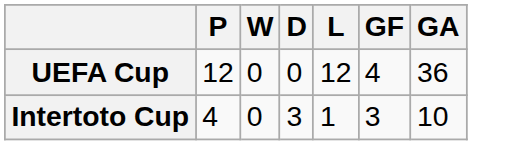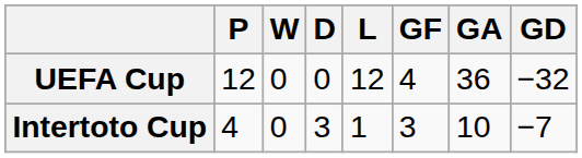+ column: GD | −32 | −7
